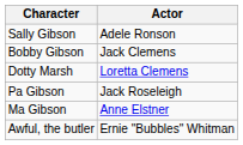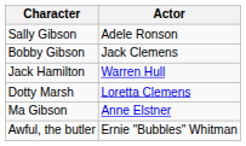+ row: Jack Hamilton | Warren Hull
- row: Pa Gibson | Jack Roseleigh
